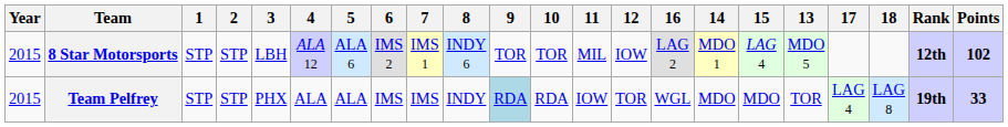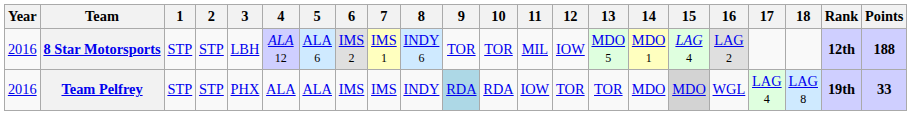columns swapped: 13 <-> 16
8 Star Motorsports | Year: 2015 -> 2016
8 Star Motorsports | Points: 102 -> 188
Team Pelfrey | Year: 2015 -> 2016
Team Pelfrey | 15: no background -> lightgrey background
